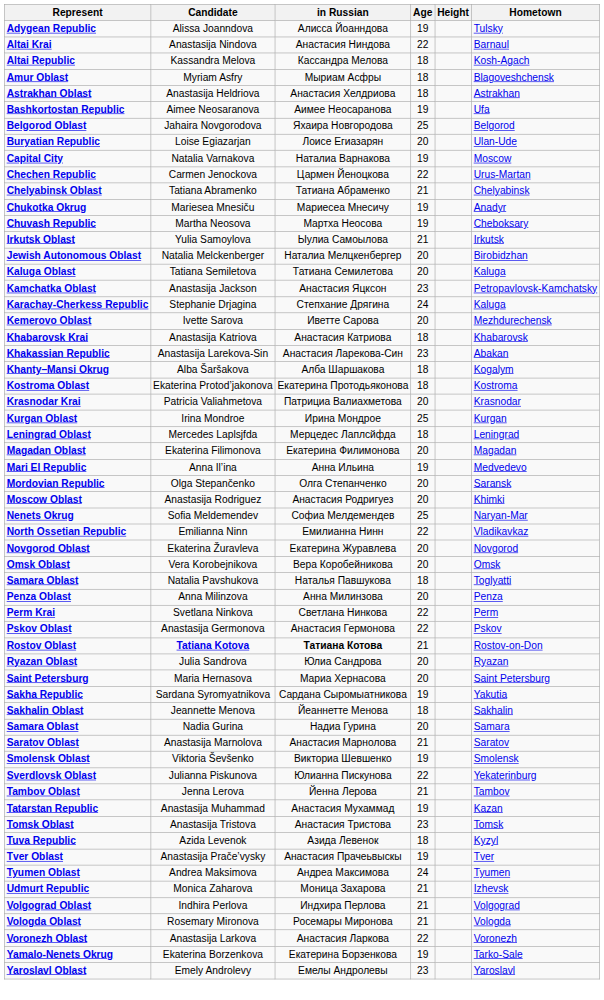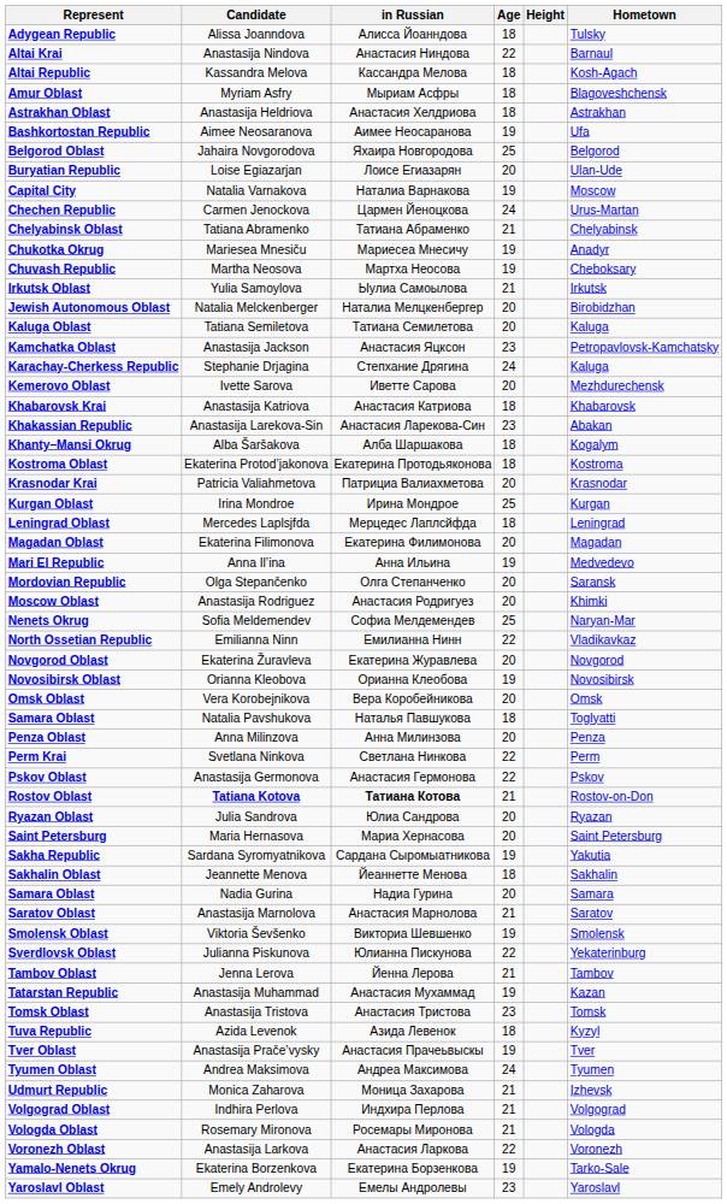Alissa Joanndova | Age: 19 -> 18
Carmen Jenockova | Age: 22 -> 24
+ row: Novosibirsk Oblast | Orianna Kleobova | Орианна Клеобова | 19 | Novosibirsk
